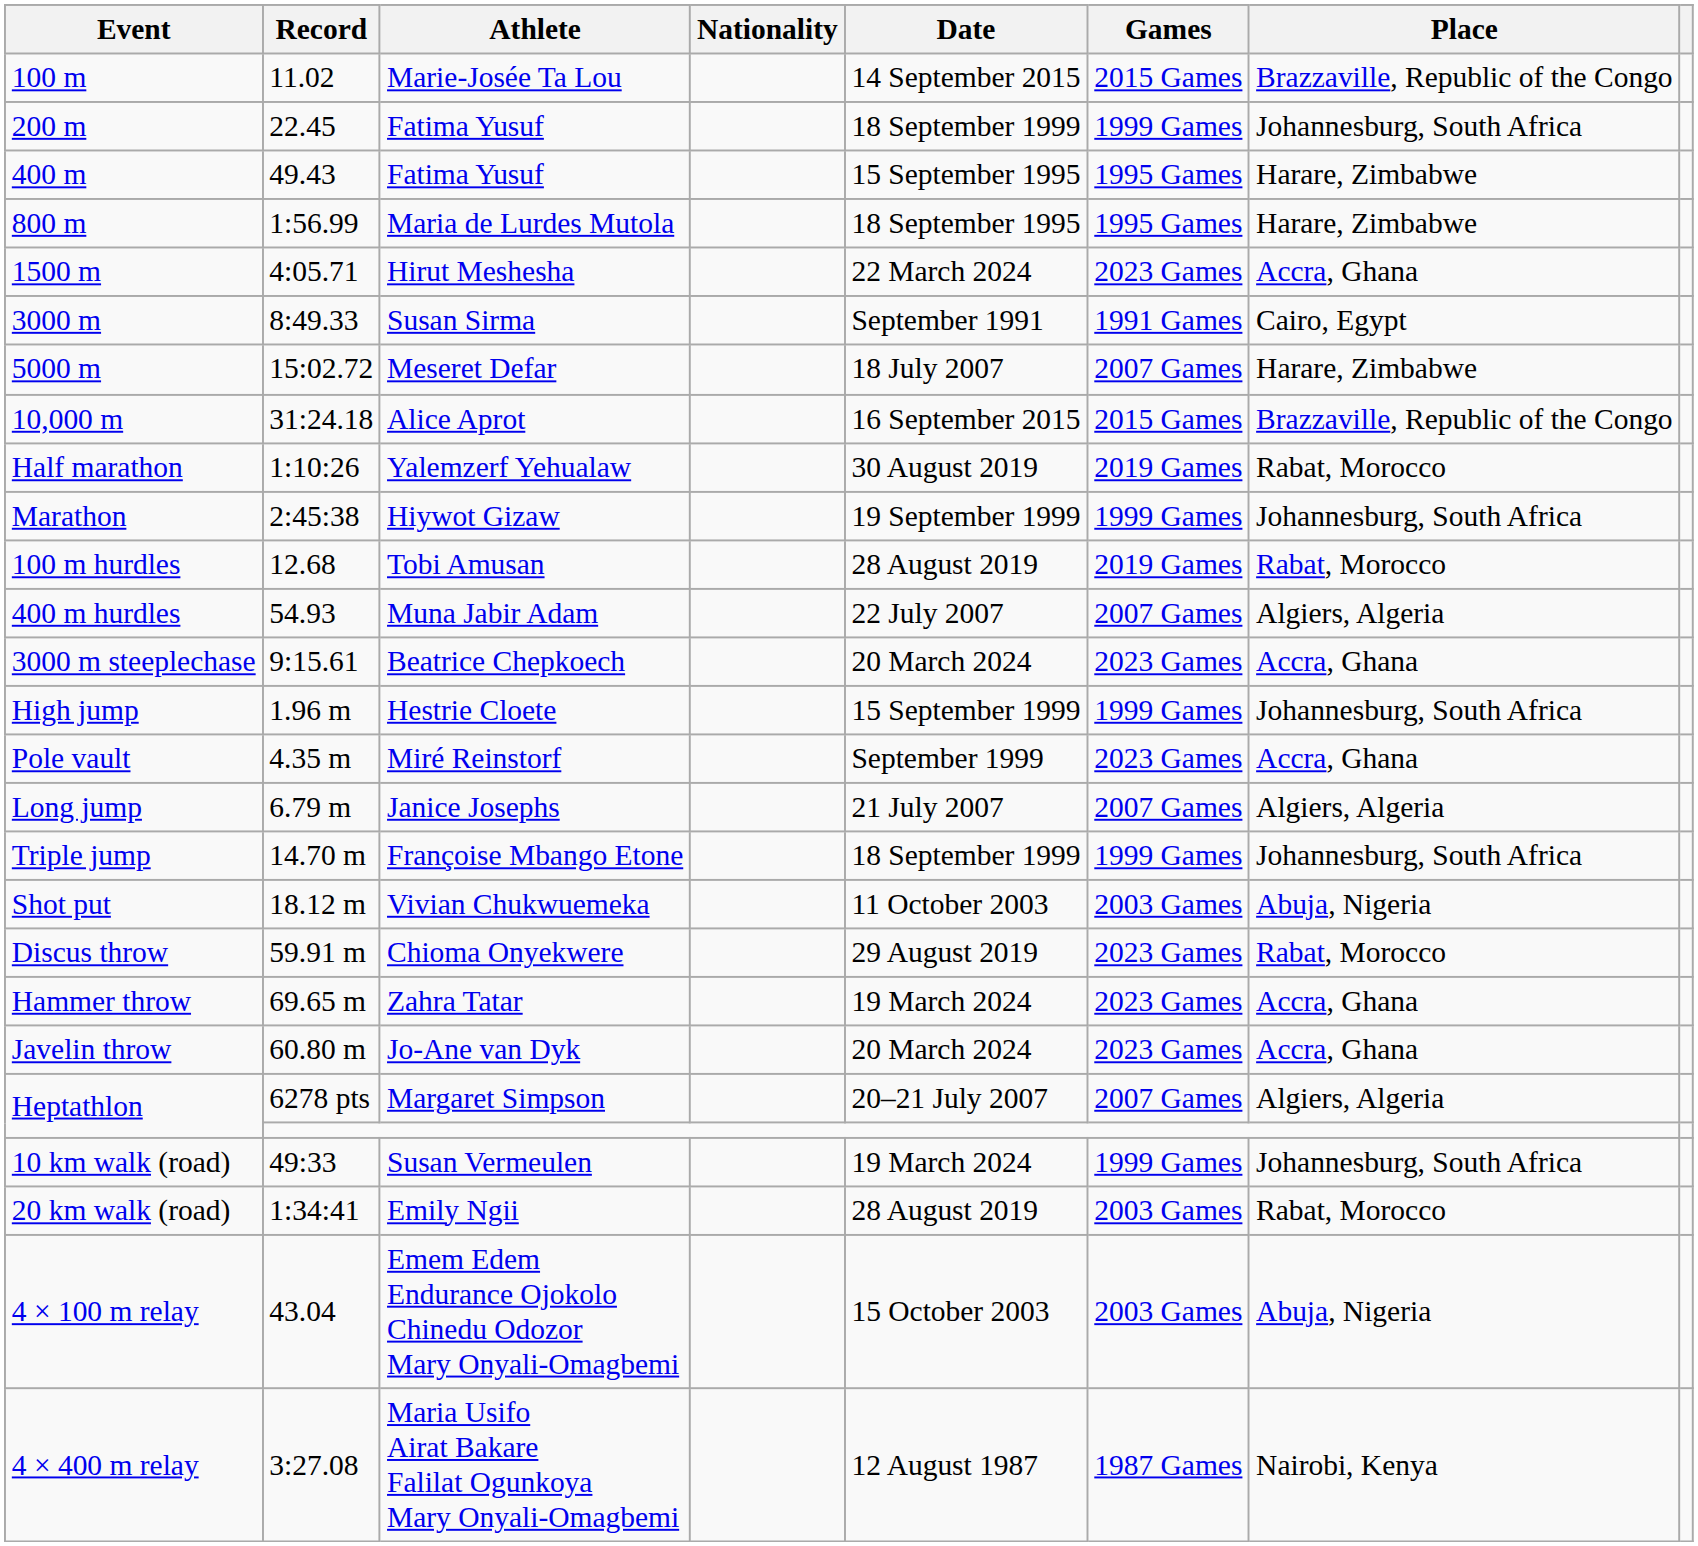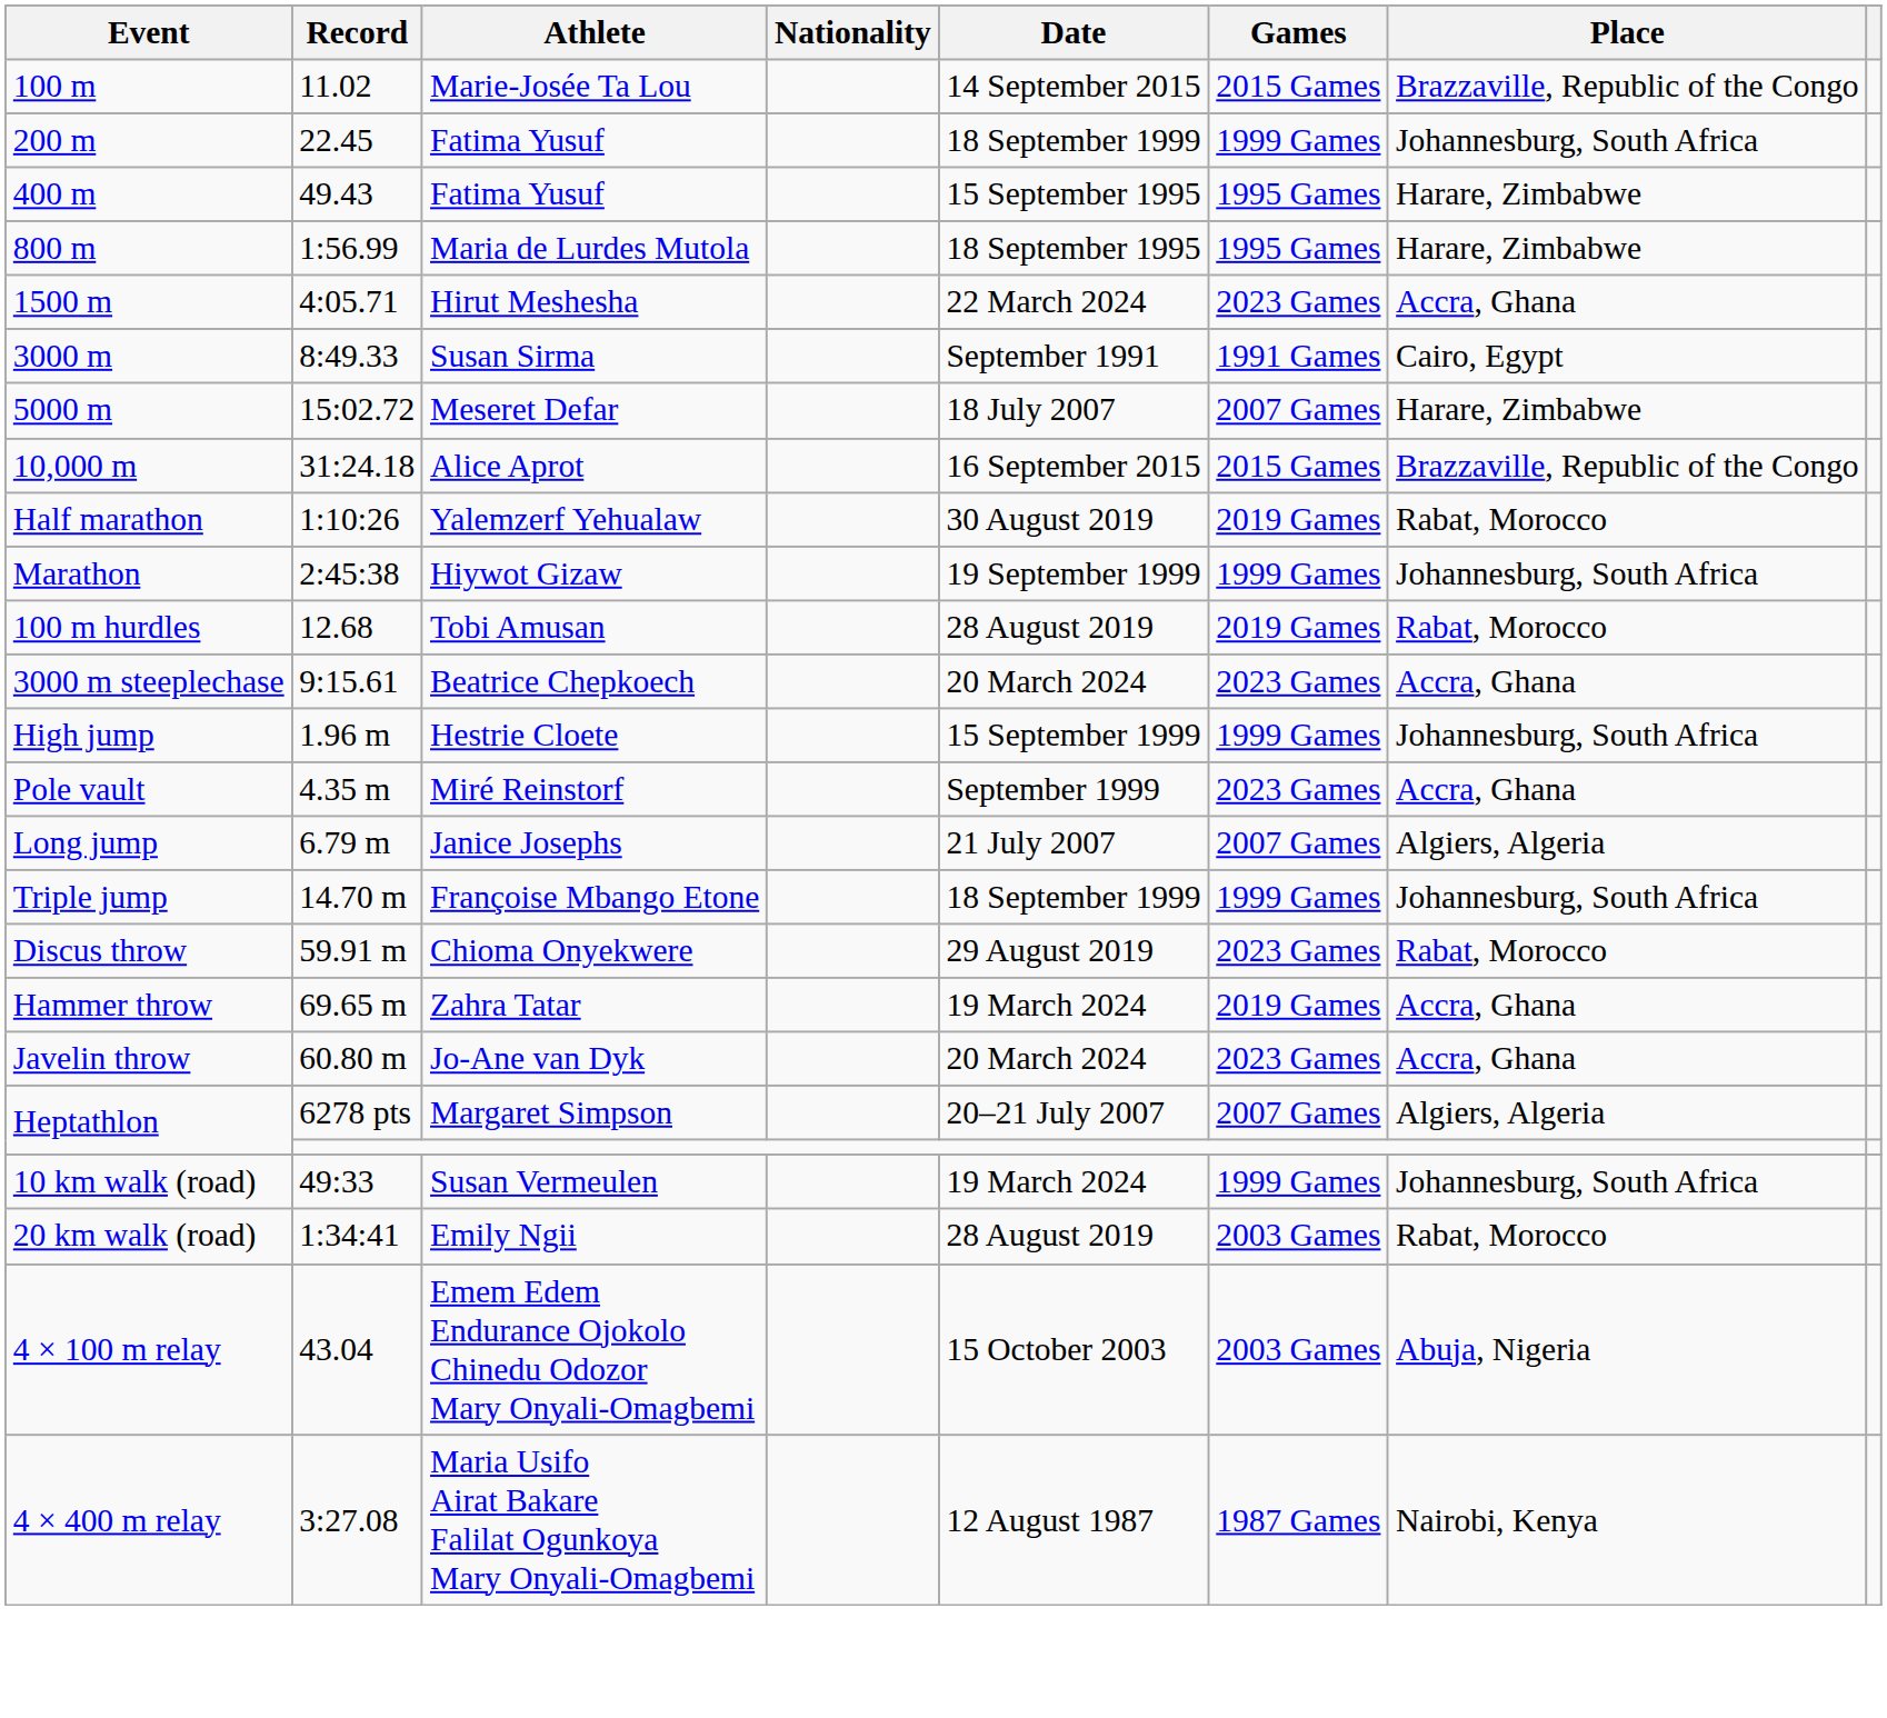- row: 400 m hurdles | 54.93 | Muna Jabir Adam | 22 July 2007 | 2007 Games | Algiers, Algeria
- row: Shot put | 18.12 m | Vivian Chukwuemeka | 11 October 2003 | 2003 Games | Abuja, Nigeria
Hammer throw | Games: 2023 Games -> 2019 Games
